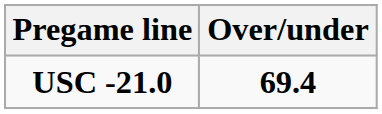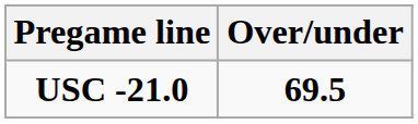USC -21.0 | Over/under: 69.4 -> 69.5
